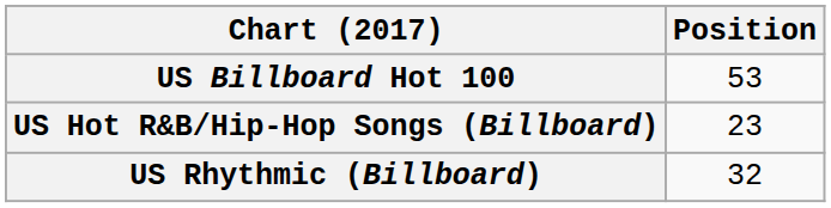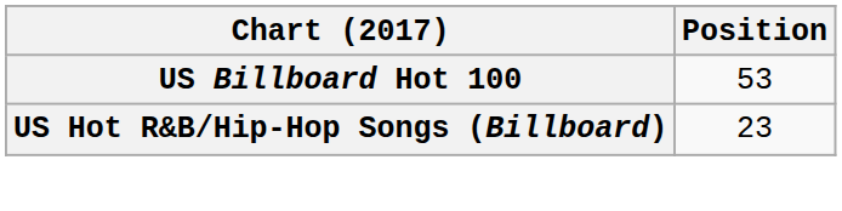- row: US Rhythmic (Billboard) | 32
